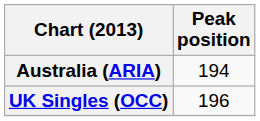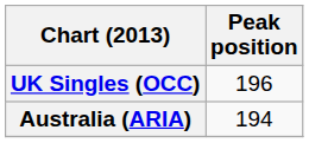rows swapped: Australia (ARIA) <-> UK Singles (OCC)
